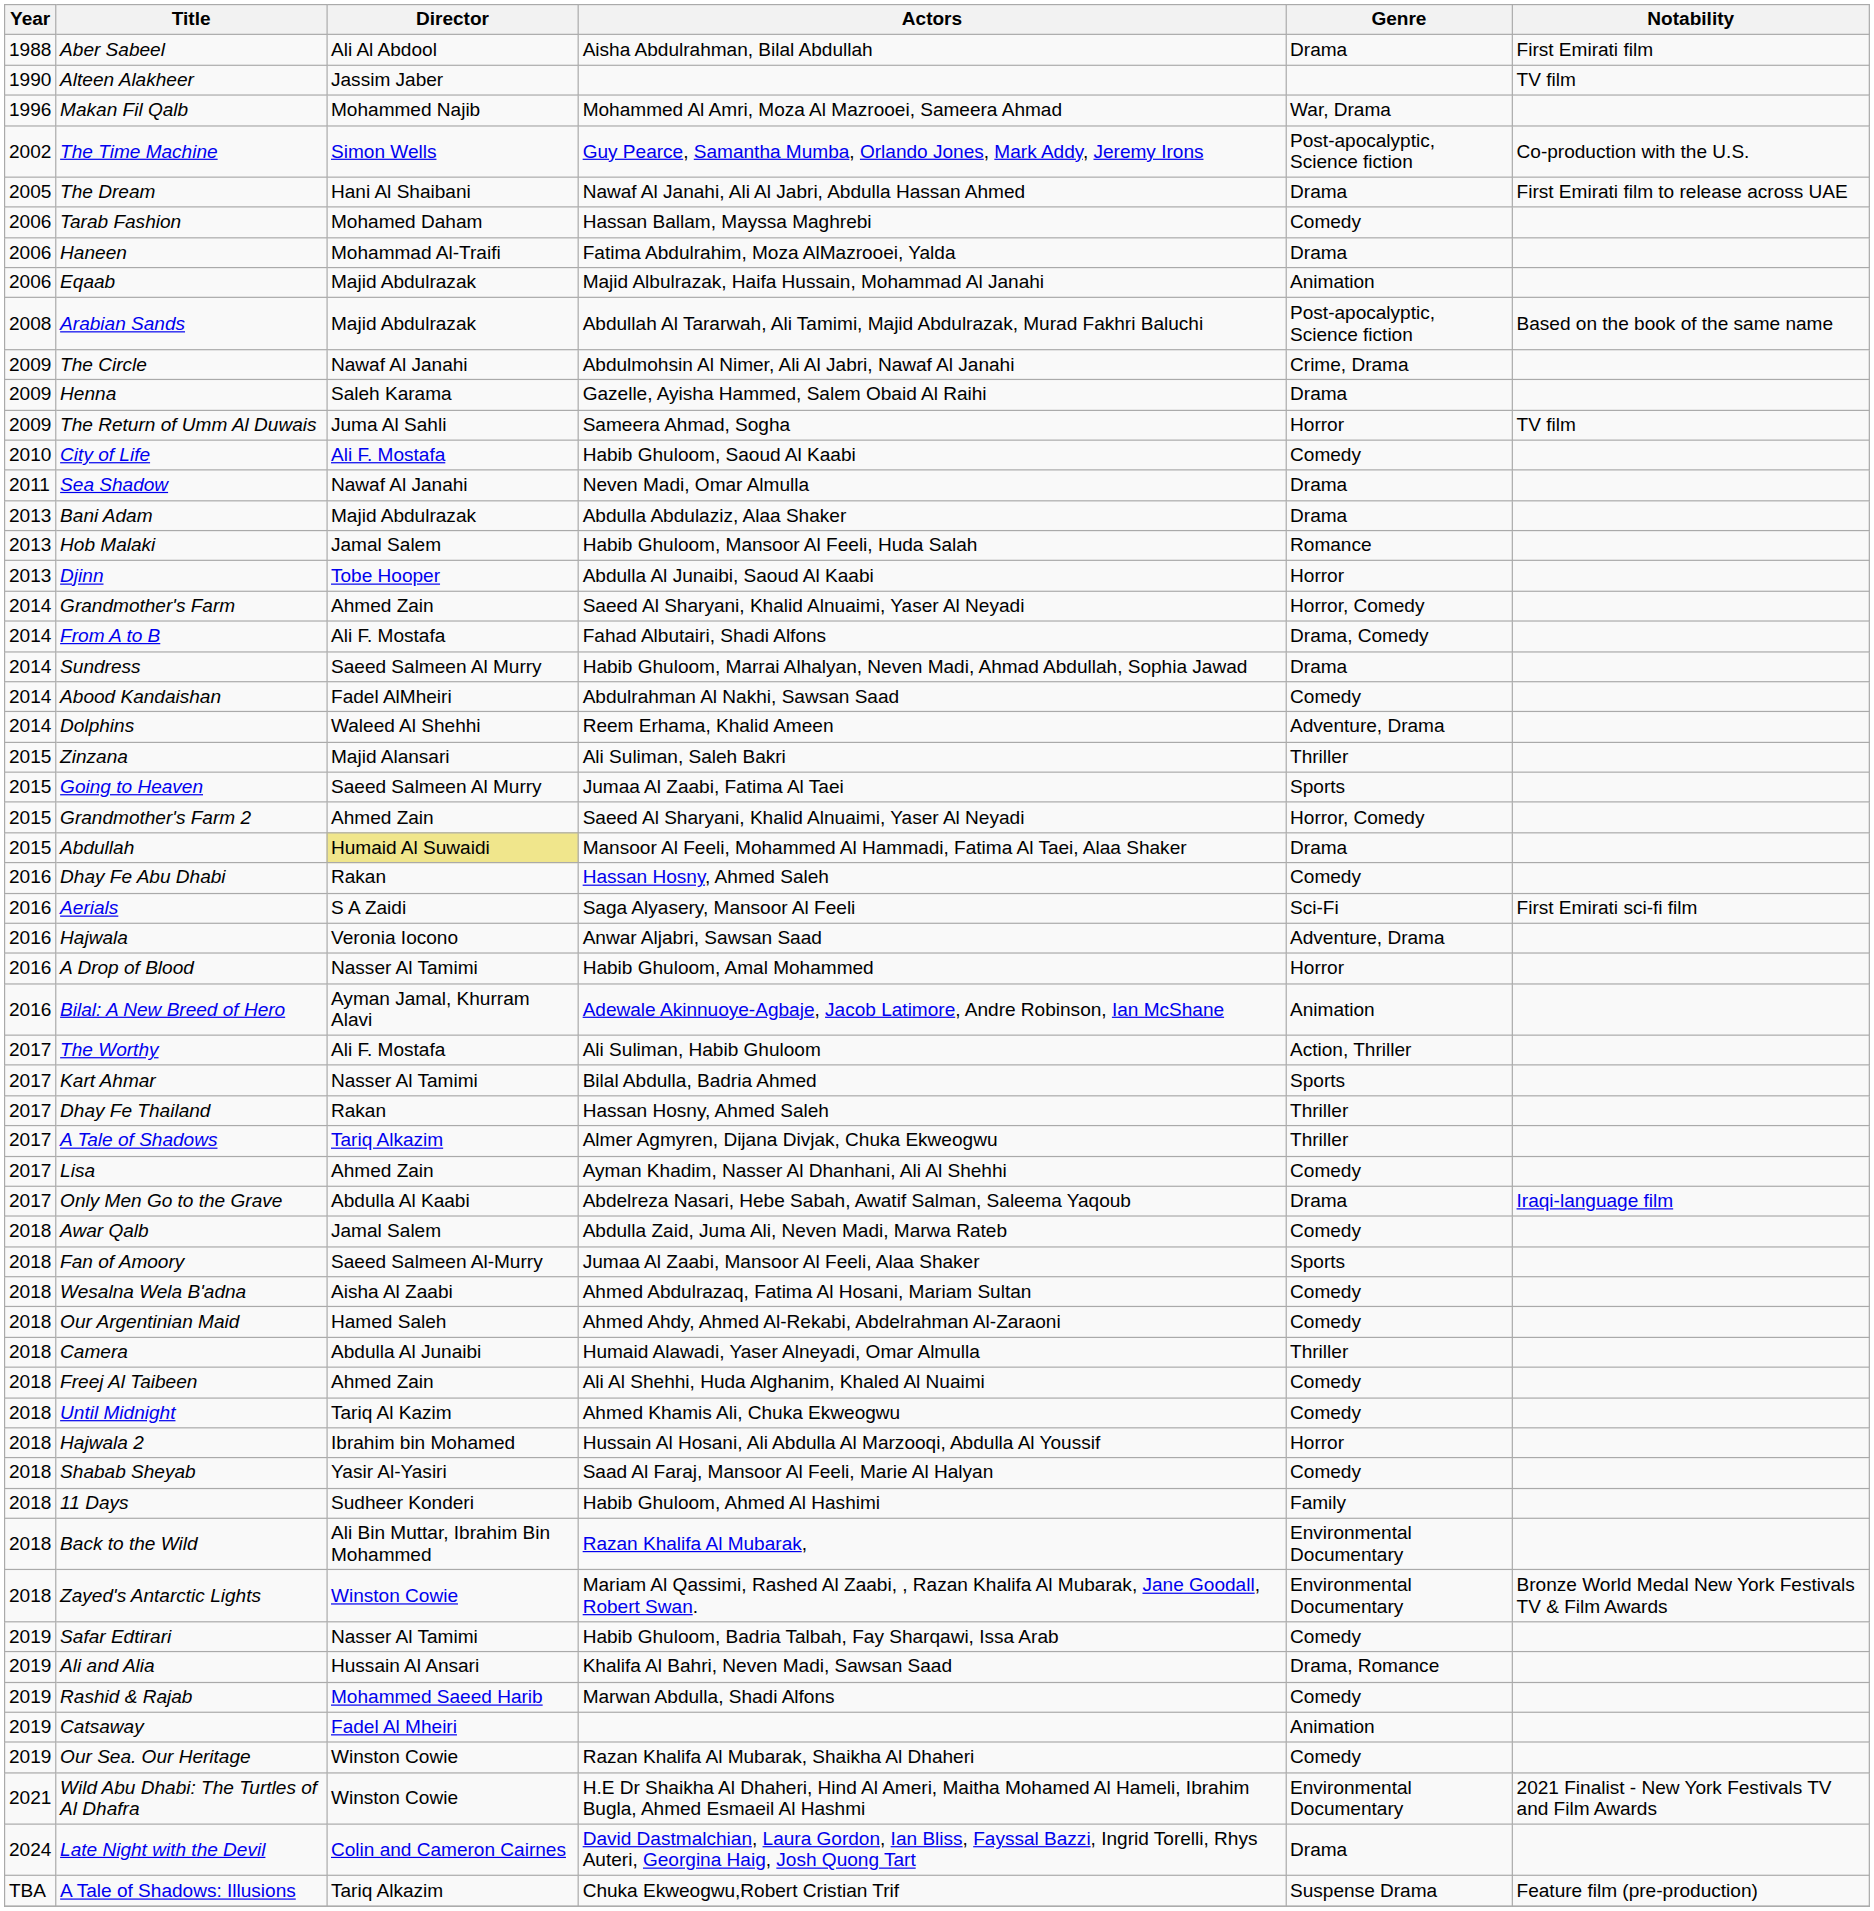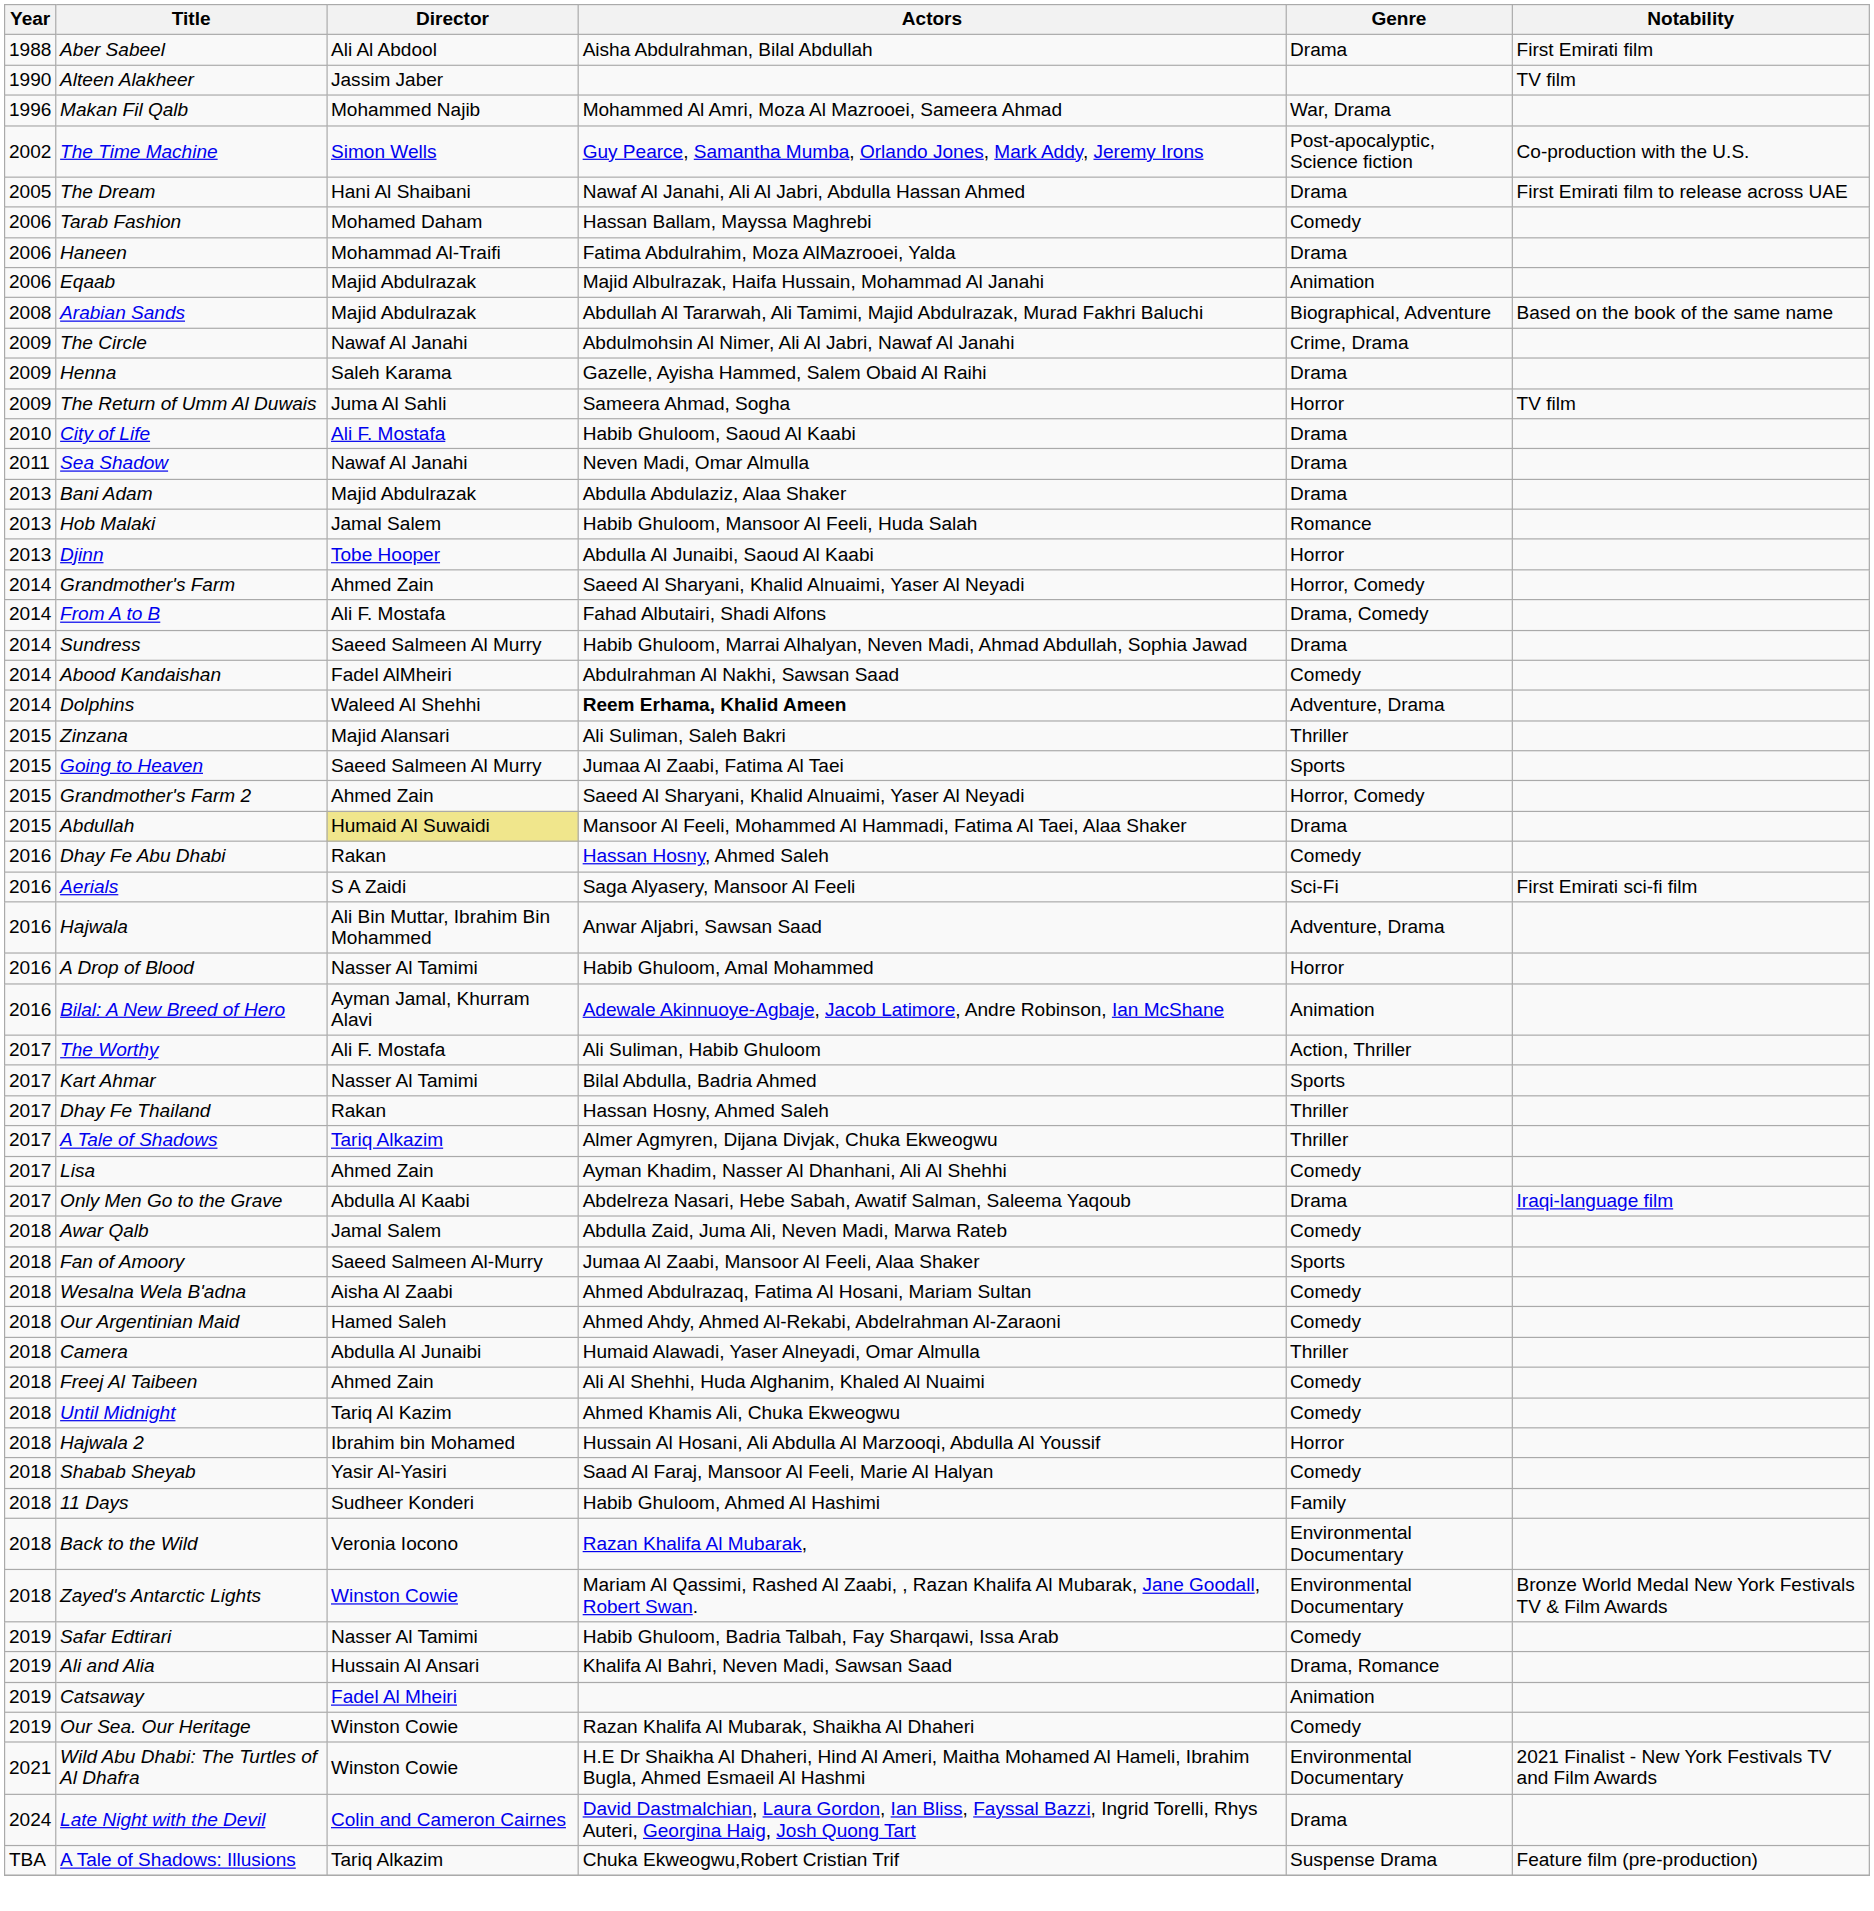Arabian Sands | Genre: Post-apocalyptic, Science fiction -> Biographical, Adventure
City of Life | Genre: Comedy -> Drama
Dolphins | Actors: normal -> bold
Hajwala | Director: Veronia Iocono -> Ali Bin Muttar, Ibrahim Bin Mohammed
Back to the Wild | Director: Ali Bin Muttar, Ibrahim Bin Mohammed -> Veronia Iocono
- row: 2019 | Rashid & Rajab | Mohammed Saeed Harib | Marwan Abdulla, Shadi Alfons | Comedy
